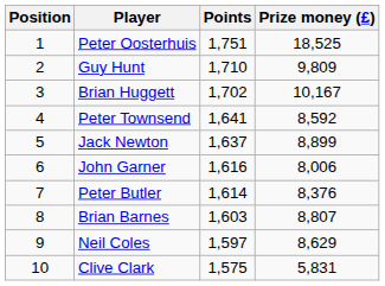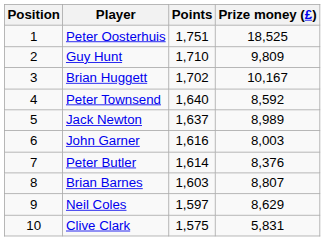Peter Townsend | Points: 1,641 -> 1,640
Jack Newton | Prize money (£): 8,899 -> 8,989
John Garner | Prize money (£): 8,006 -> 8,003
